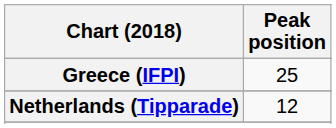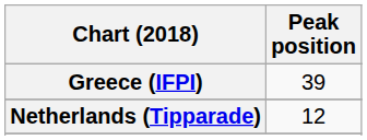Greece (IFPI) | Peak position: 25 -> 39
